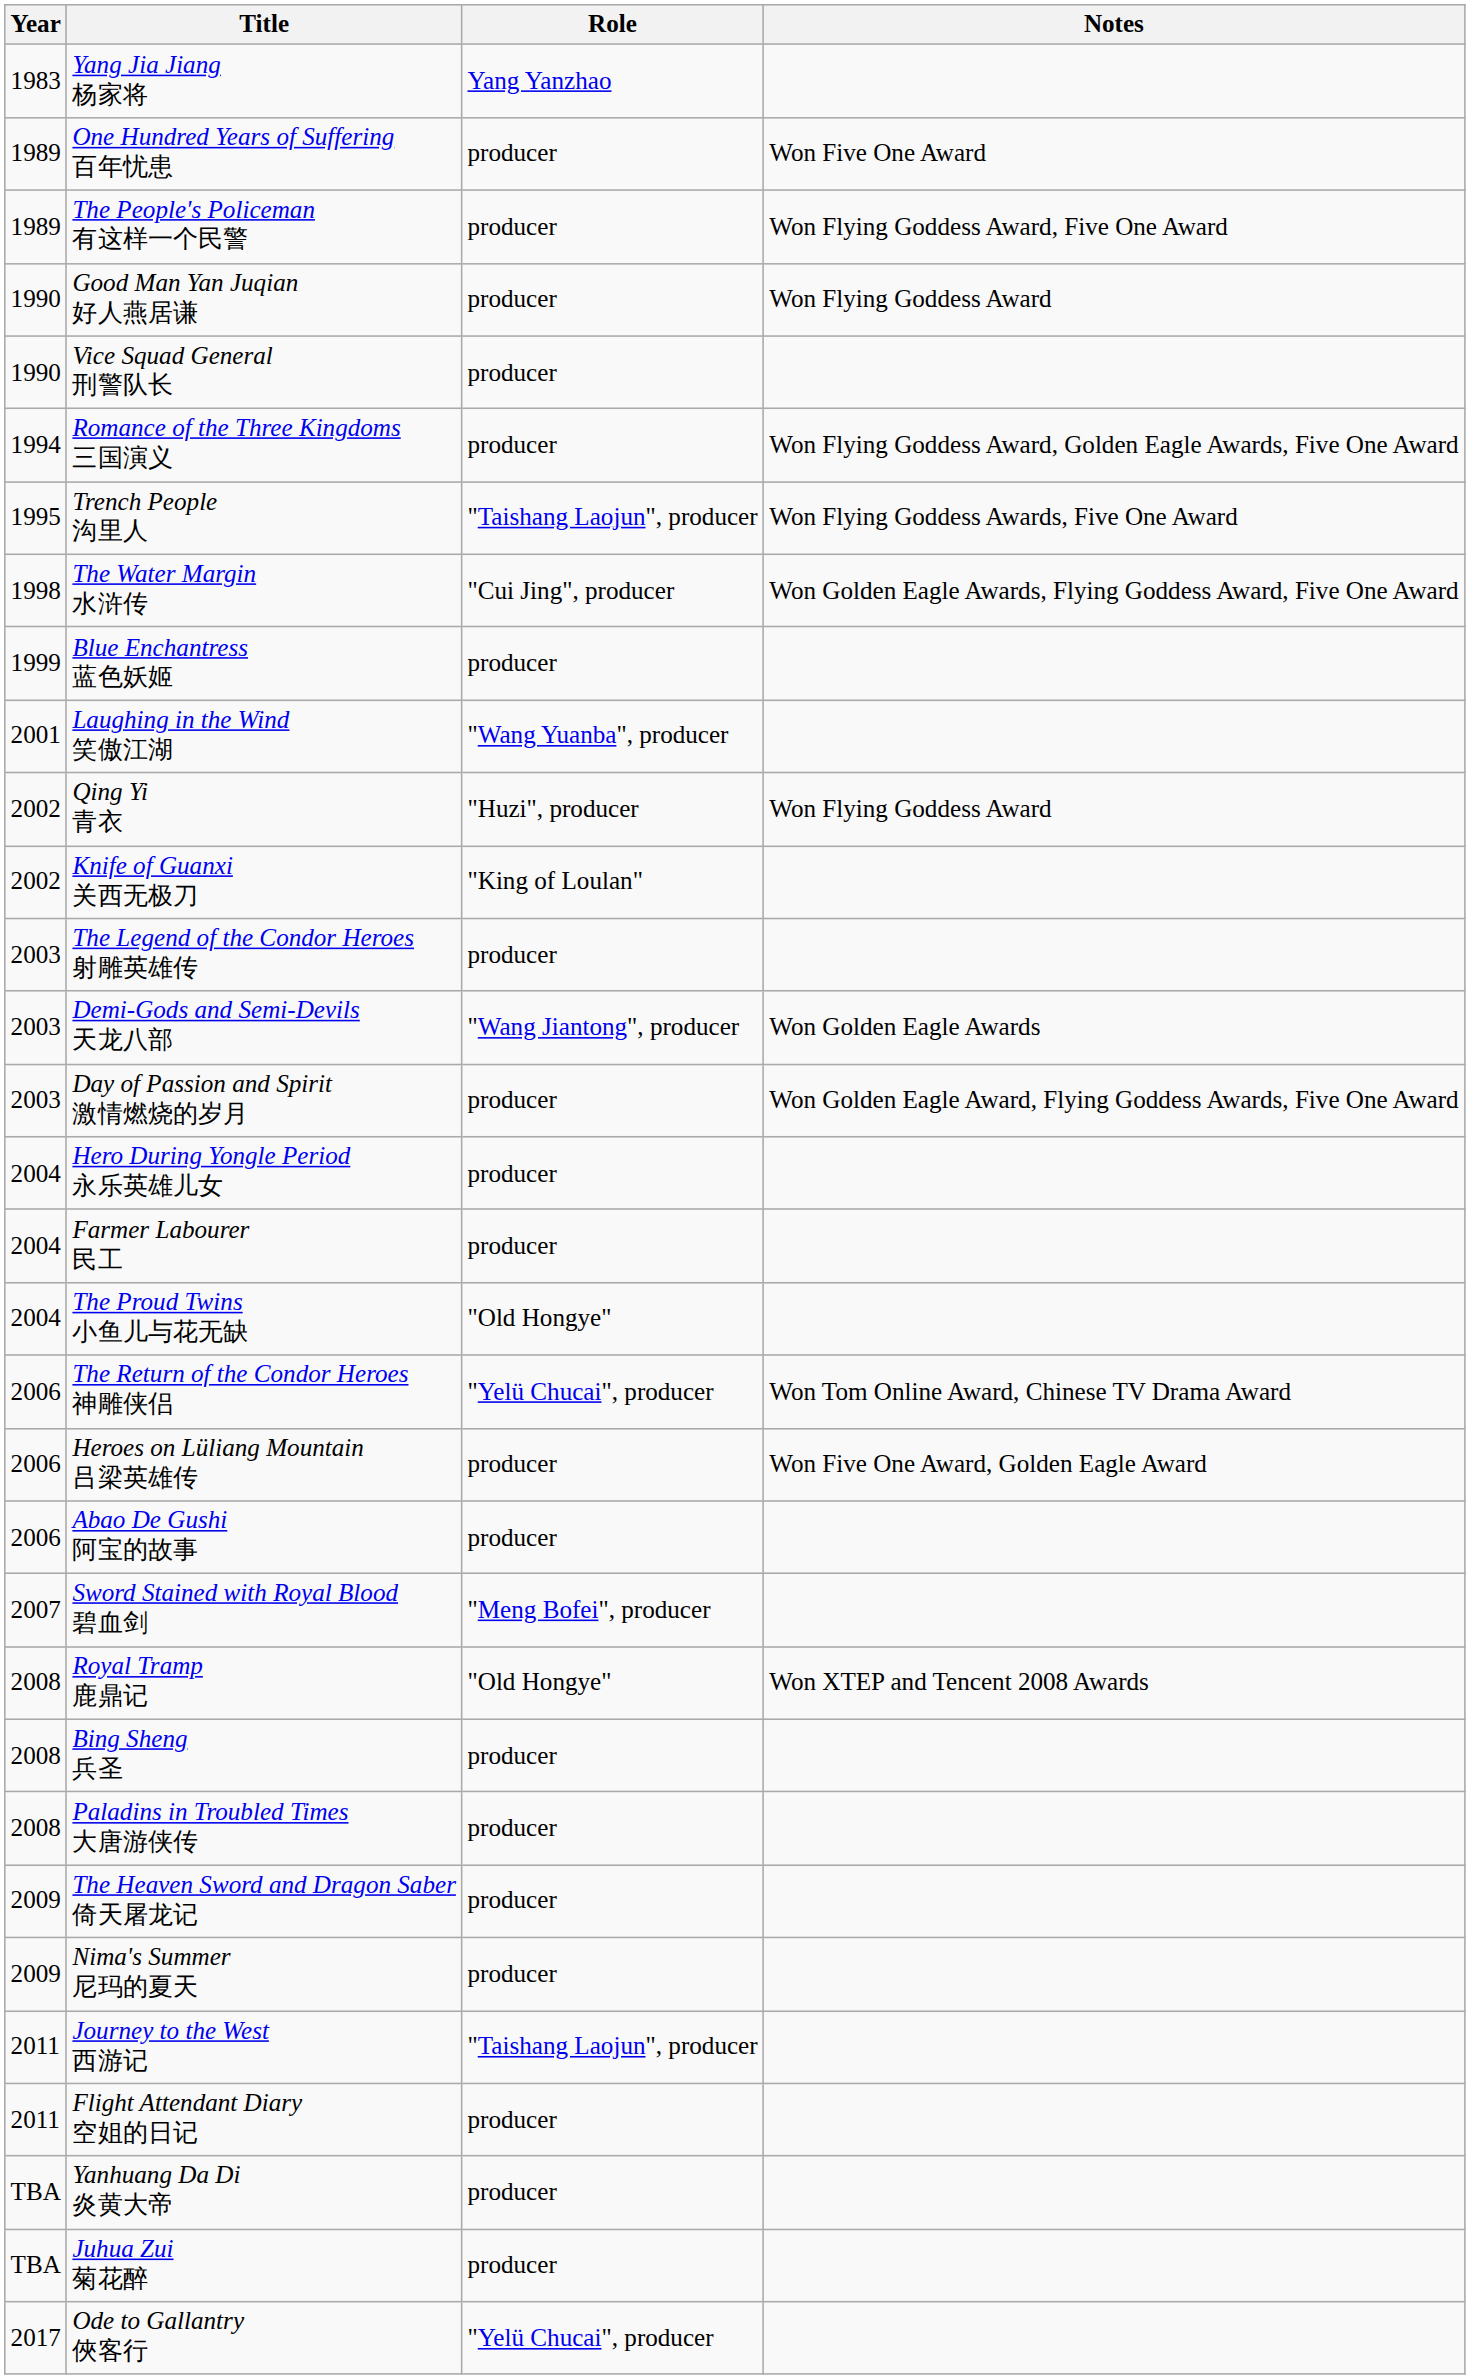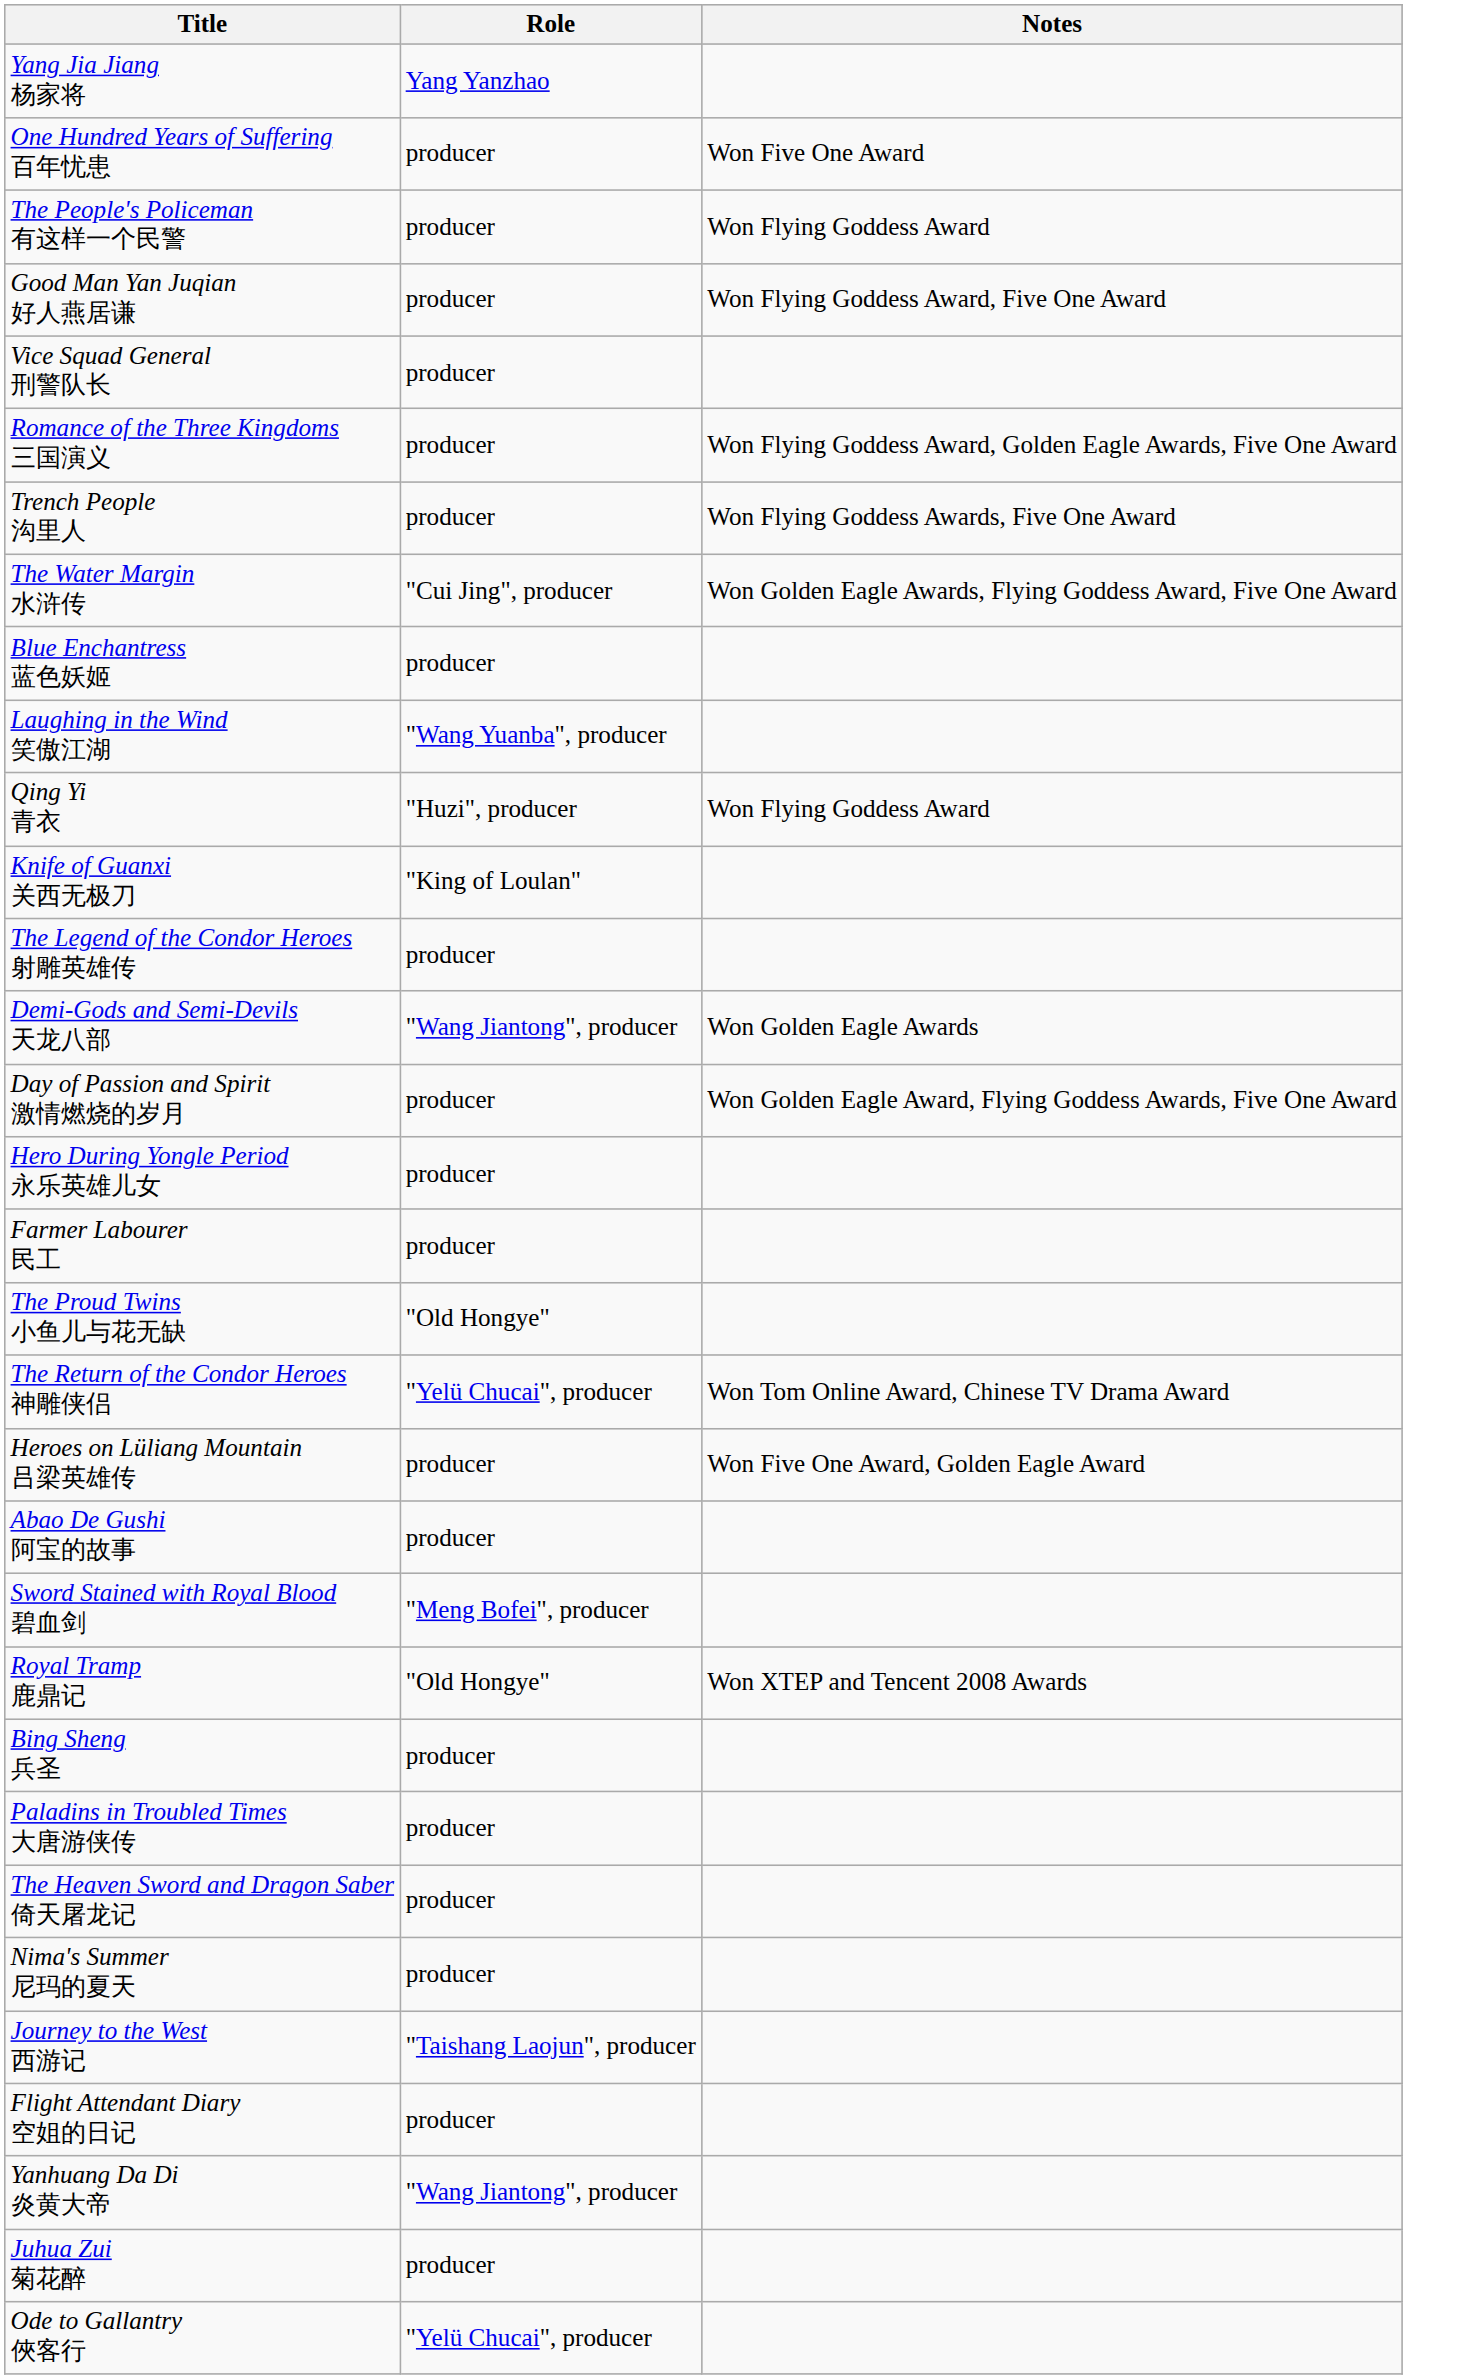- column: Year | 1983 | 1989 | 1989 | 1990 | 1990 | 1994 | 1995 | 1998 | 1999 | 2001 | 2002 | 2002 | 2003 | 2003 | 2003 | 2004 | 2004 | 2004 | 2006 | 2006 | 2006 | 2007 | 2008 | 2008 | 2008 | 2009 | 2009 | 2011 | 2011 | TBA | TBA | 2017
The People's Policeman 有这样一个民警 | Notes: Won Flying Goddess Award, Five One Award -> Won Flying Goddess Award
Good Man Yan Juqian 好人燕居谦 | Notes: Won Flying Goddess Award -> Won Flying Goddess Award, Five One Award
Trench People 沟里人 | Role: "Taishang Laojun", producer -> producer
Yanhuang Da Di 炎黄大帝 | Role: producer -> "Wang Jiantong", producer
